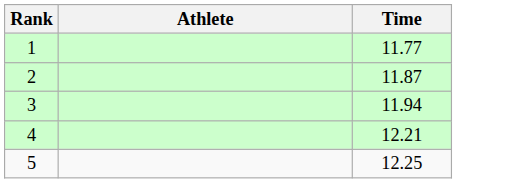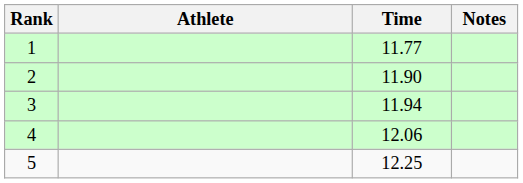+ column: Notes
2 | Time: 11.87 -> 11.90
4 | Time: 12.21 -> 12.06
